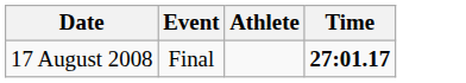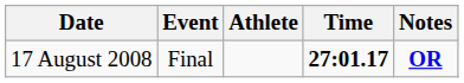+ column: Notes | OR
